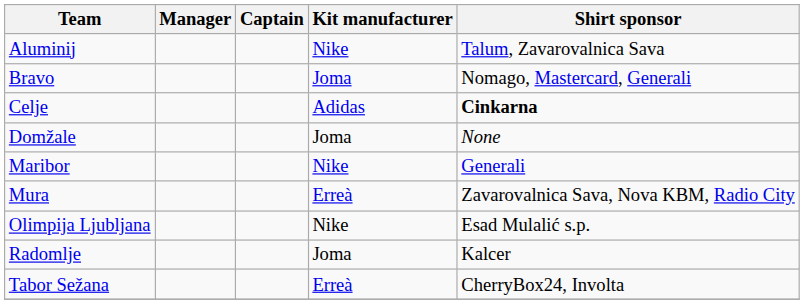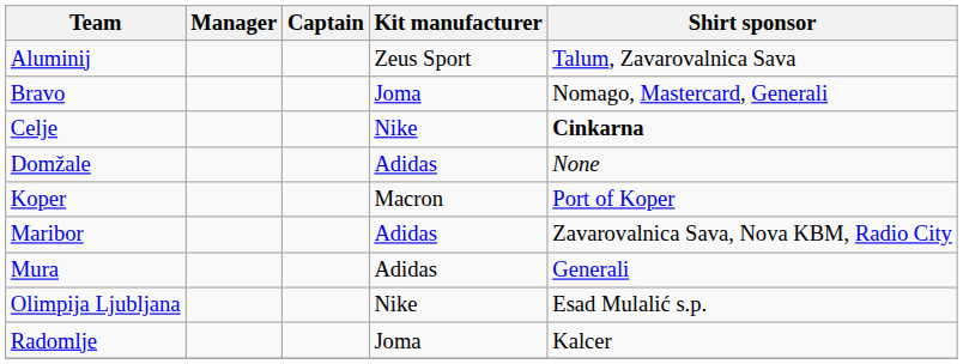Aluminij | Kit manufacturer: Nike -> Zeus Sport
Celje | Kit manufacturer: Adidas -> Nike
Domžale | Kit manufacturer: Joma -> Adidas
+ row: Koper | Macron | Port of Koper
Maribor | Kit manufacturer: Nike -> Adidas
Maribor | Shirt sponsor: Generali -> Zavarovalnica Sava, Nova KBM, Radio City
Mura | Kit manufacturer: Erreà -> Adidas
Mura | Shirt sponsor: Zavarovalnica Sava, Nova KBM, Radio City -> Generali
- row: Tabor Sežana | Erreà | CherryBox24, Involta
